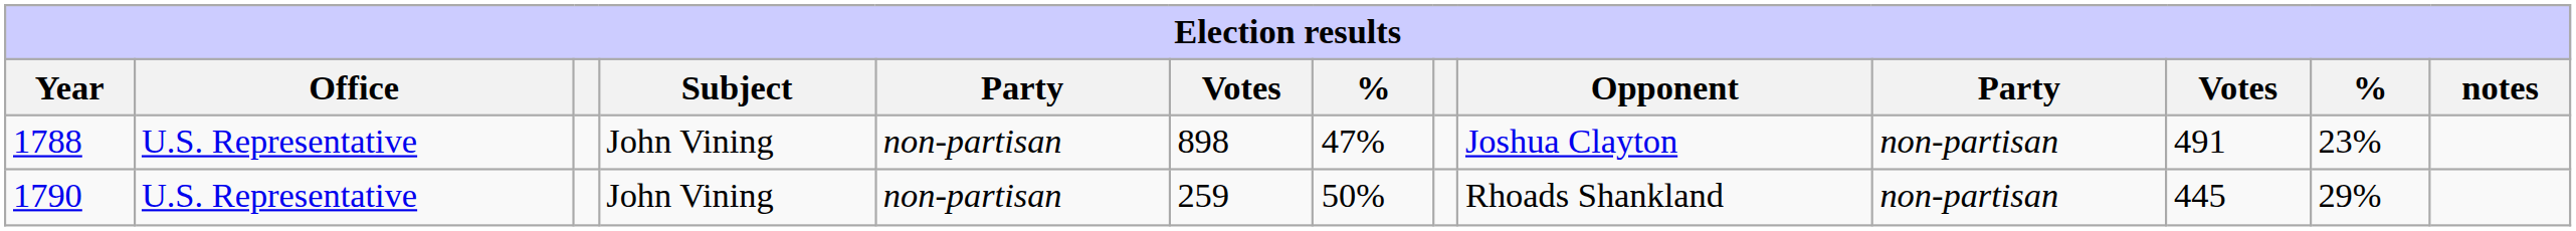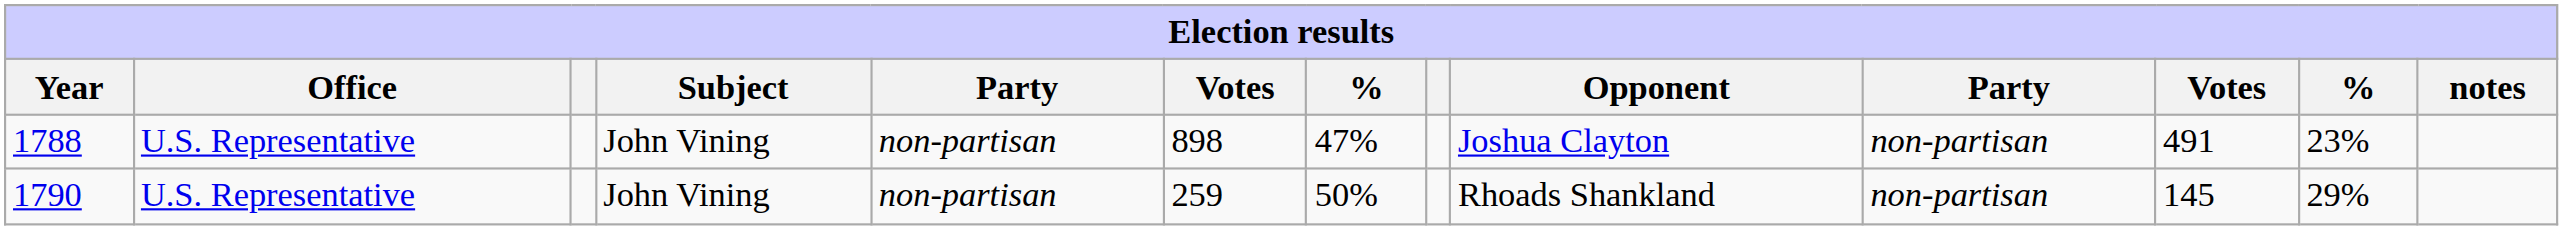1790 | column 11: 445 -> 145
